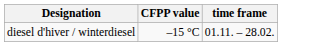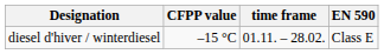+ column: EN 590 | Class E
